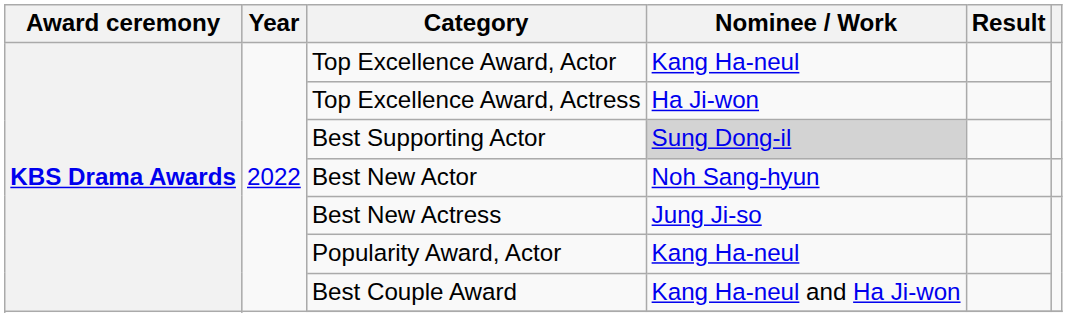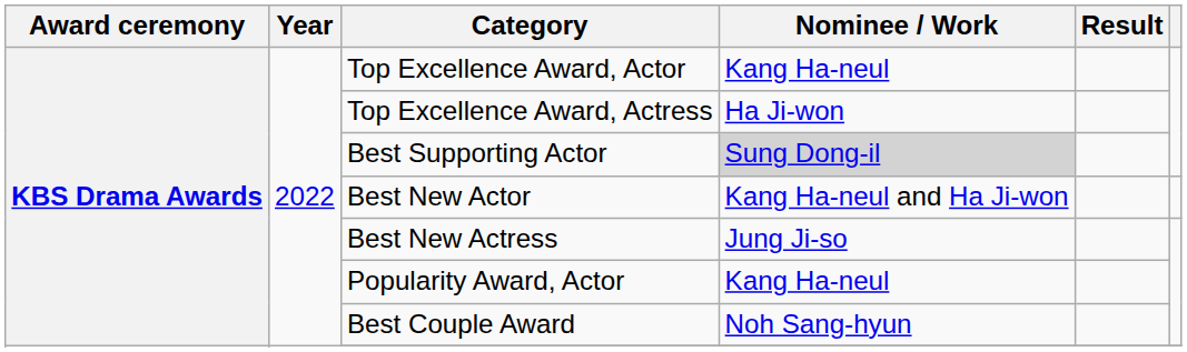Best New Actor | Nominee / Work: Noh Sang-hyun -> Kang Ha-neul and Ha Ji-won
Best Couple Award | Nominee / Work: Kang Ha-neul and Ha Ji-won -> Noh Sang-hyun
